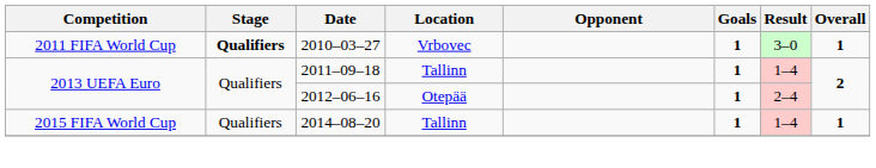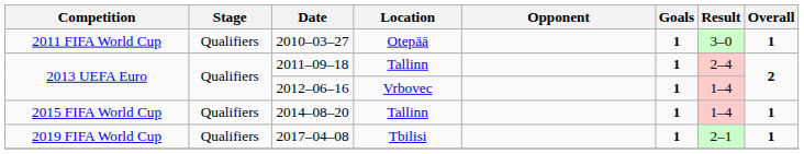2010–03–27 | Stage: bold -> normal
2010–03–27 | Location: Vrbovec -> Otepää
2011–09–18 | Result: 1–4 -> 2–4
2012–06–16 | Location: Otepää -> Vrbovec
2012–06–16 | Result: 2–4 -> 1–4
+ row: 2019 FIFA World Cup | Qualifiers | 2017–04–08 | Tbilisi | 1 | 2–1 | 1
